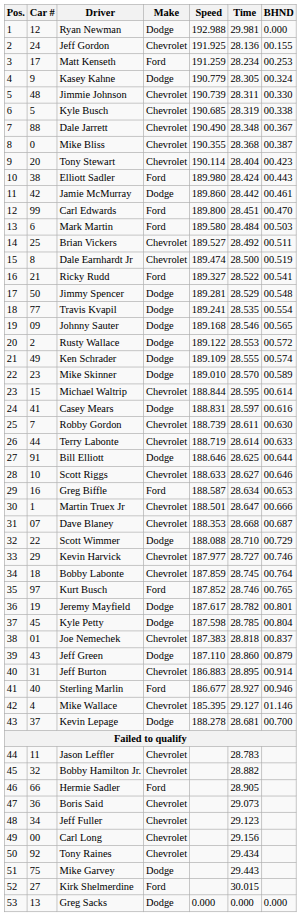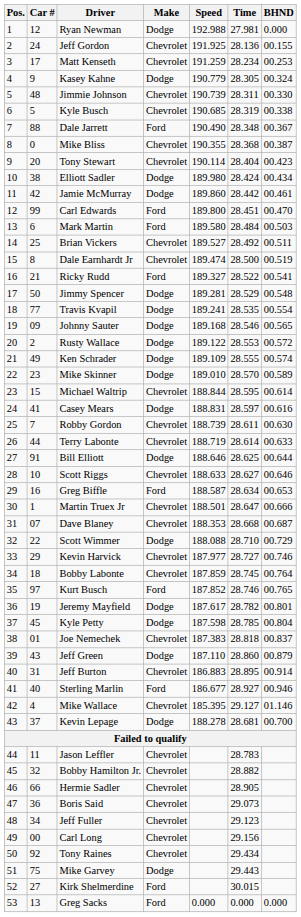Ryan Newman | Time: 29.981 -> 27.981
Matt Kenseth | Make: Ford -> Chevrolet
Dale Jarrett | Make: Chevrolet -> Ford
Elliott Sadler | Make: Ford -> Dodge
Elliott Sadler | BHND: 00.443 -> 00.434
Hermie Sadler | Make: Ford -> Chevrolet
Greg Sacks | Make: Dodge -> Ford
